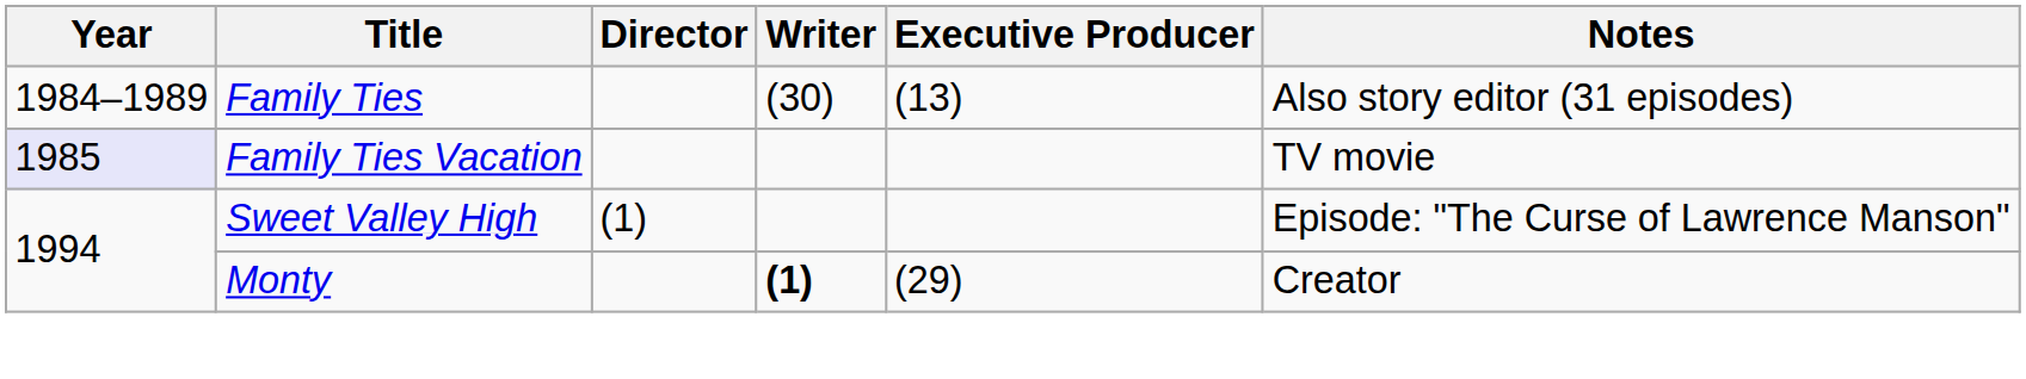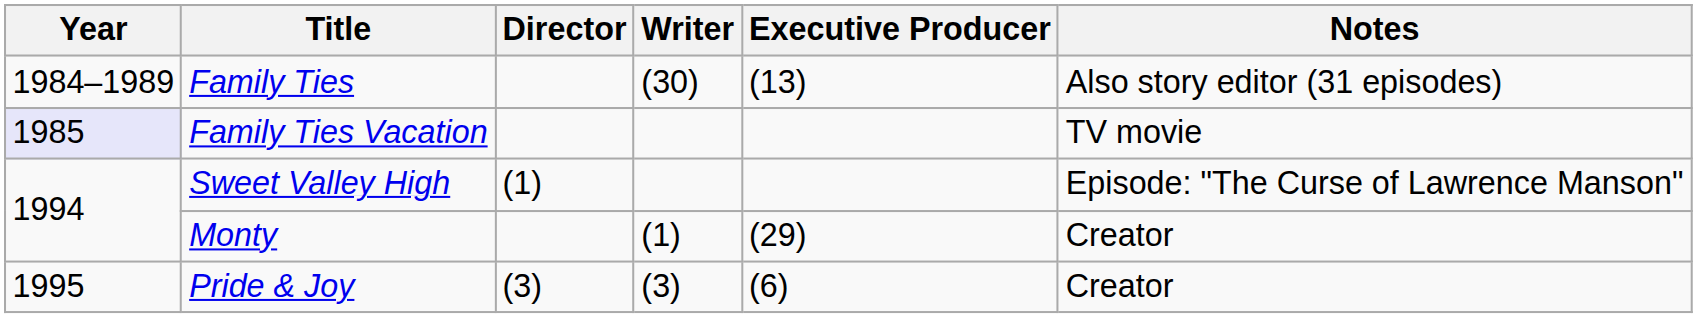Monty | Writer: bold -> normal
+ row: 1995 | Pride & Joy | (3) | (3) | (6) | Creator
